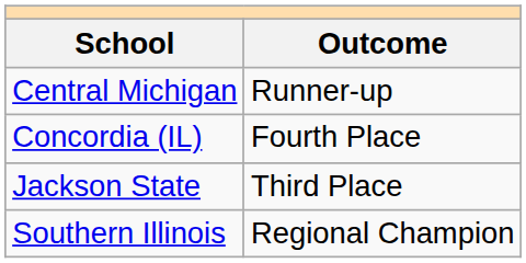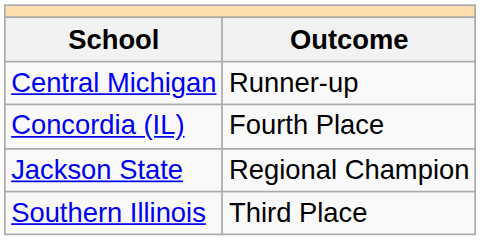Jackson State | Outcome: Third Place -> Regional Champion
Southern Illinois | Outcome: Regional Champion -> Third Place
